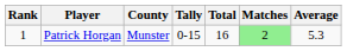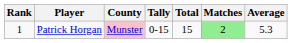Patrick Horgan | County: no background -> pink background
Patrick Horgan | Total: 16 -> 15
